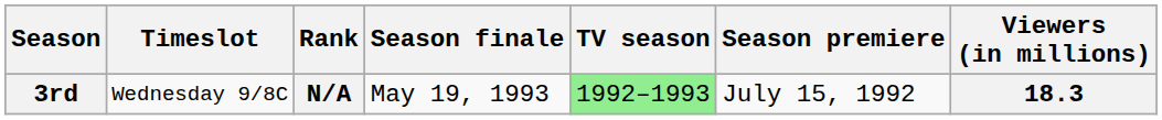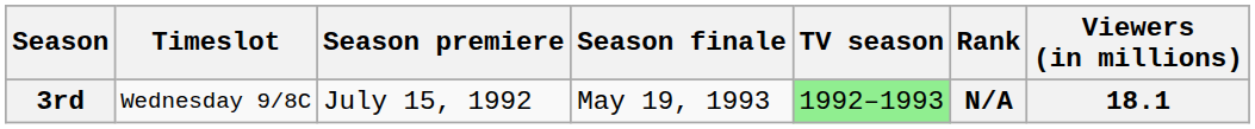columns swapped: Season premiere <-> Rank
3rd | Viewers (in millions): 18.3 -> 18.1
